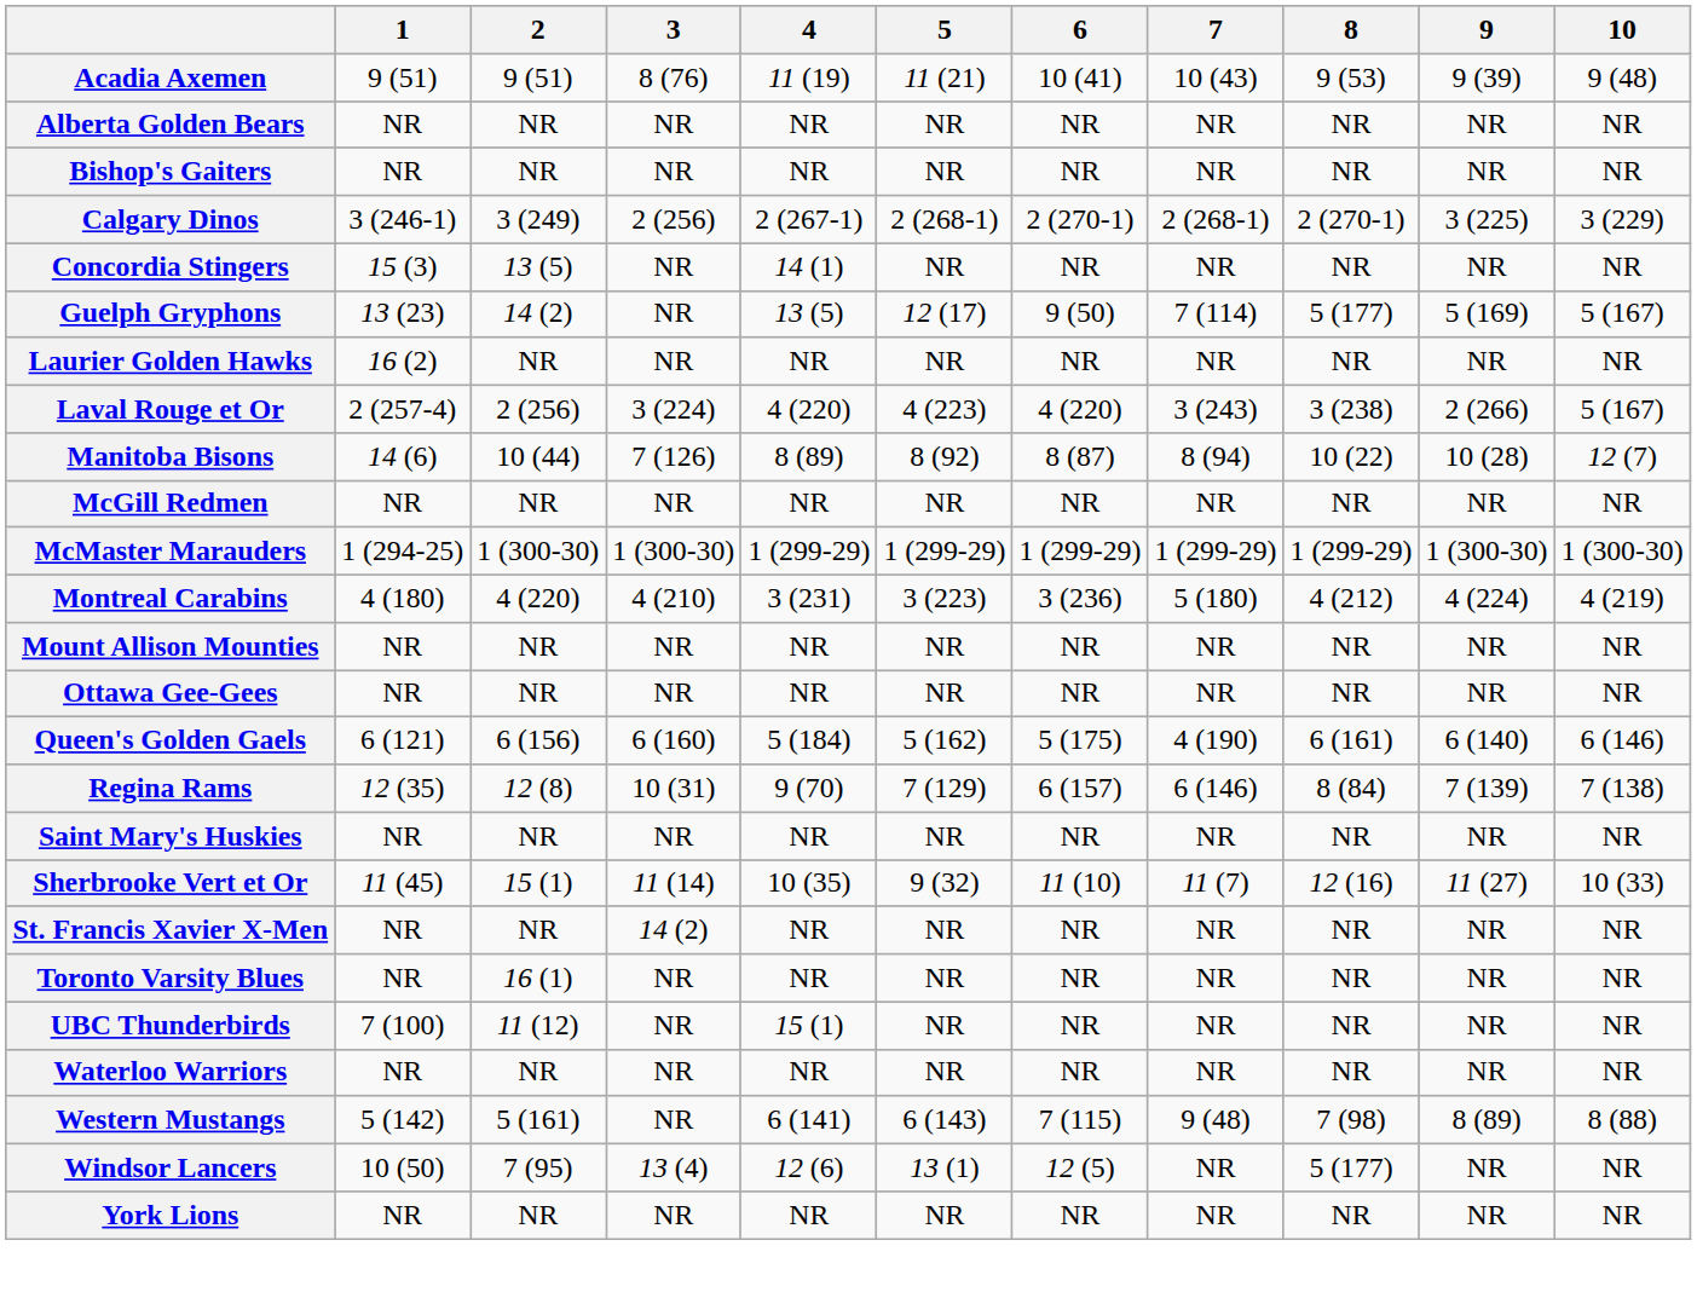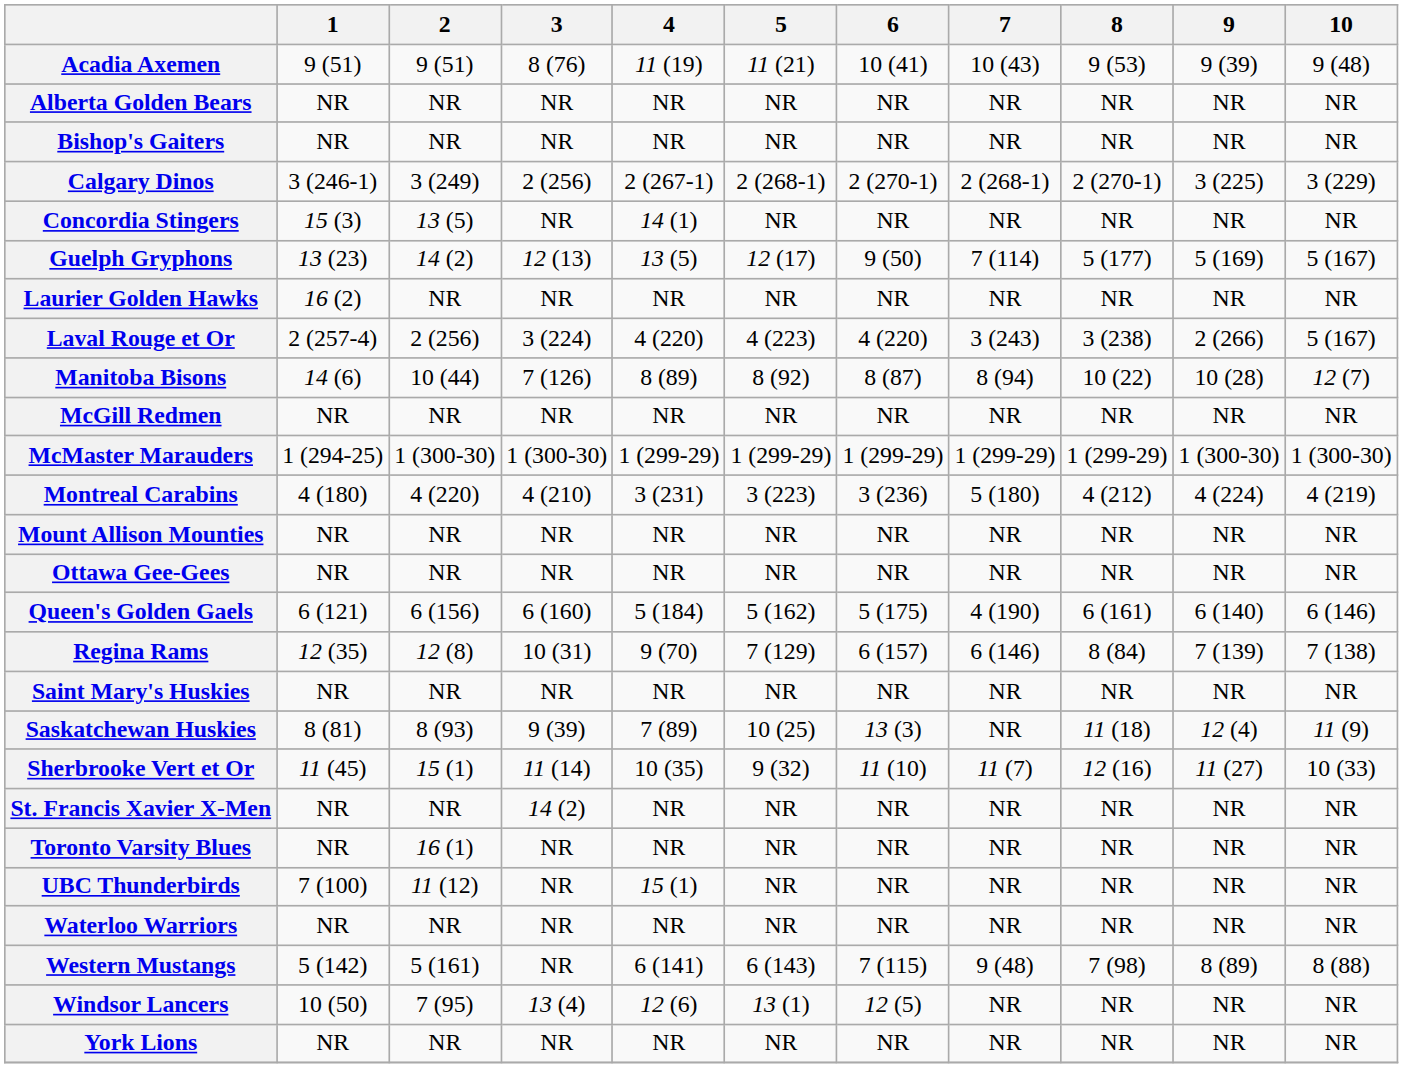Guelph Gryphons | 3: NR -> 12 (13)
+ row: Saskatchewan Huskies | 8 (81) | 8 (93) | 9 (39) | 7 (89) | 10 (25) | 13 (3) | NR | 11 (18) | 12 (4) | 11 (9)
Windsor Lancers | 8: 5 (177) -> NR
